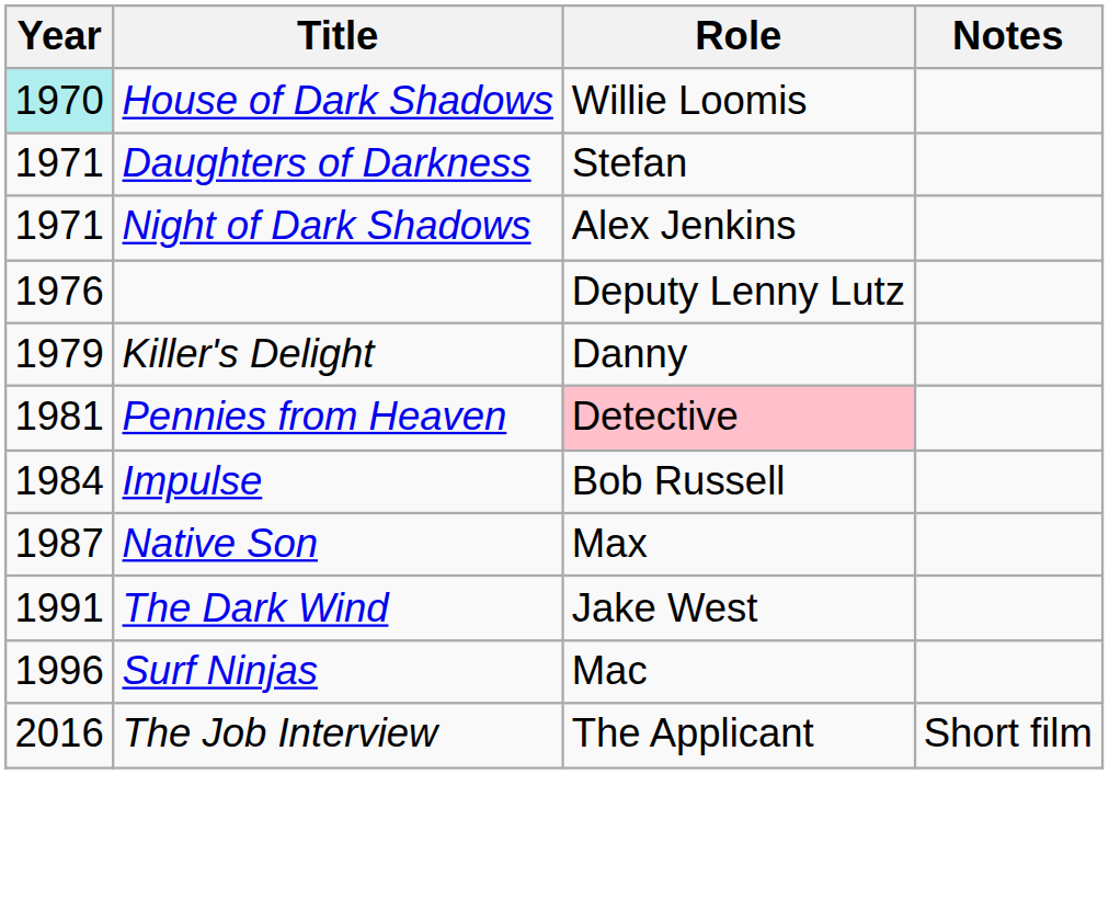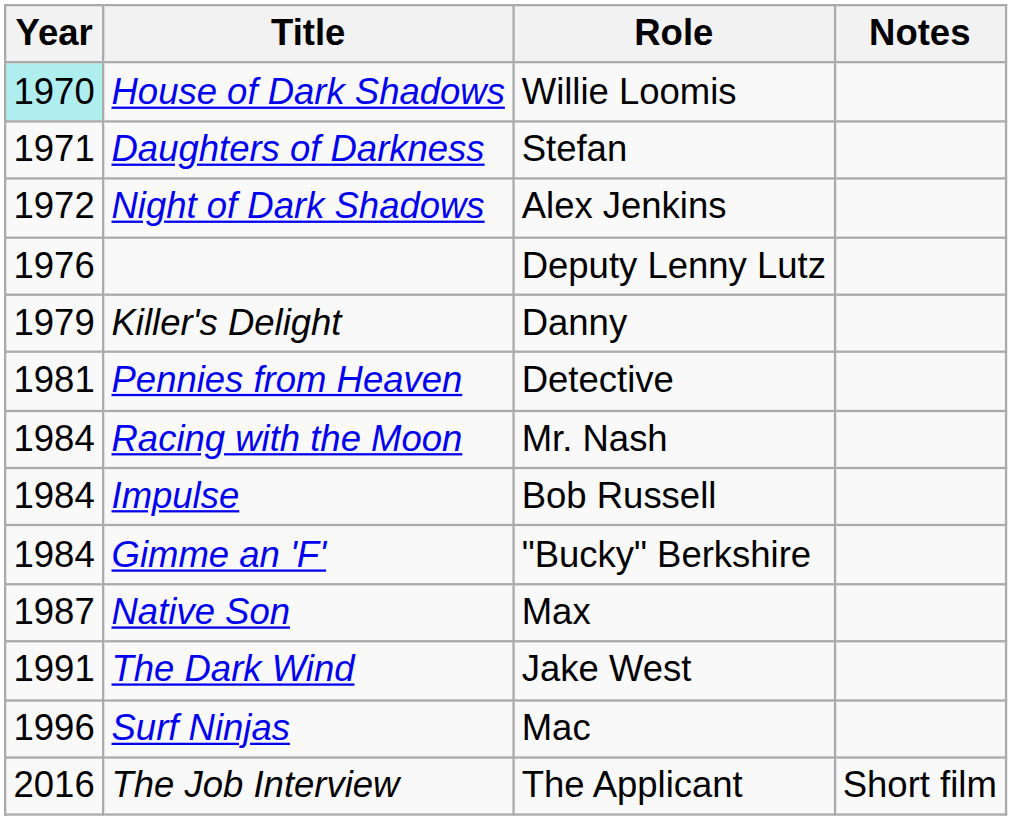Night of Dark Shadows | Year: 1971 -> 1972
Pennies from Heaven | Role: pink background -> no background
+ row: 1984 | Racing with the Moon | Mr. Nash
+ row: 1984 | Gimme an 'F' | "Bucky" Berkshire
